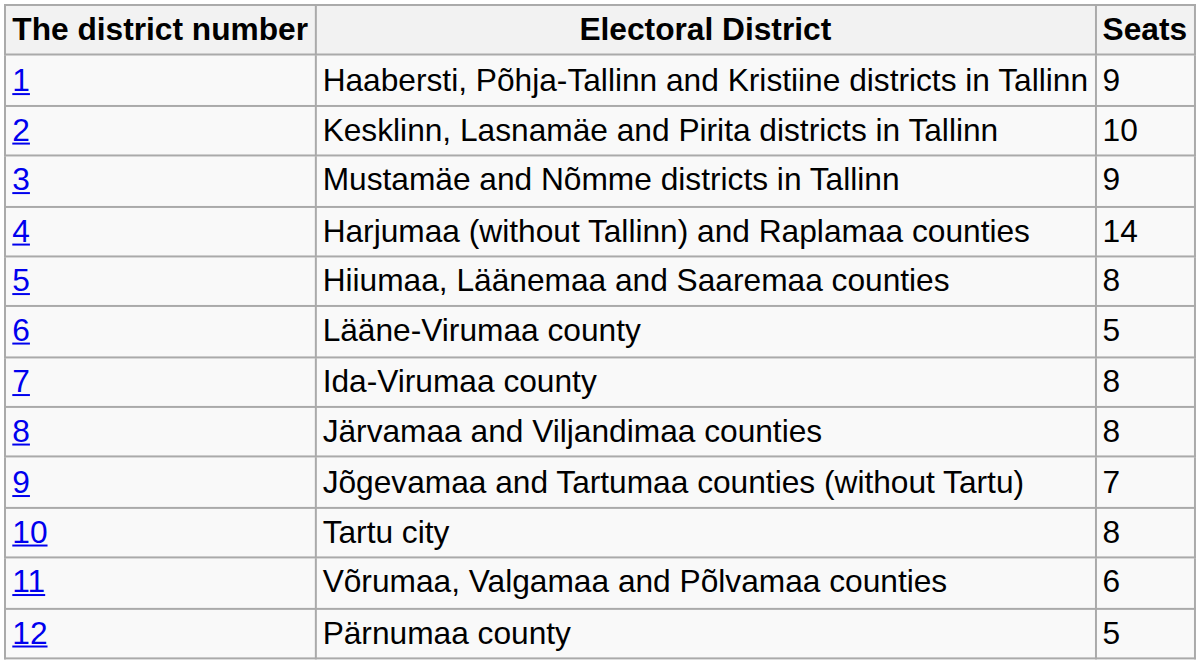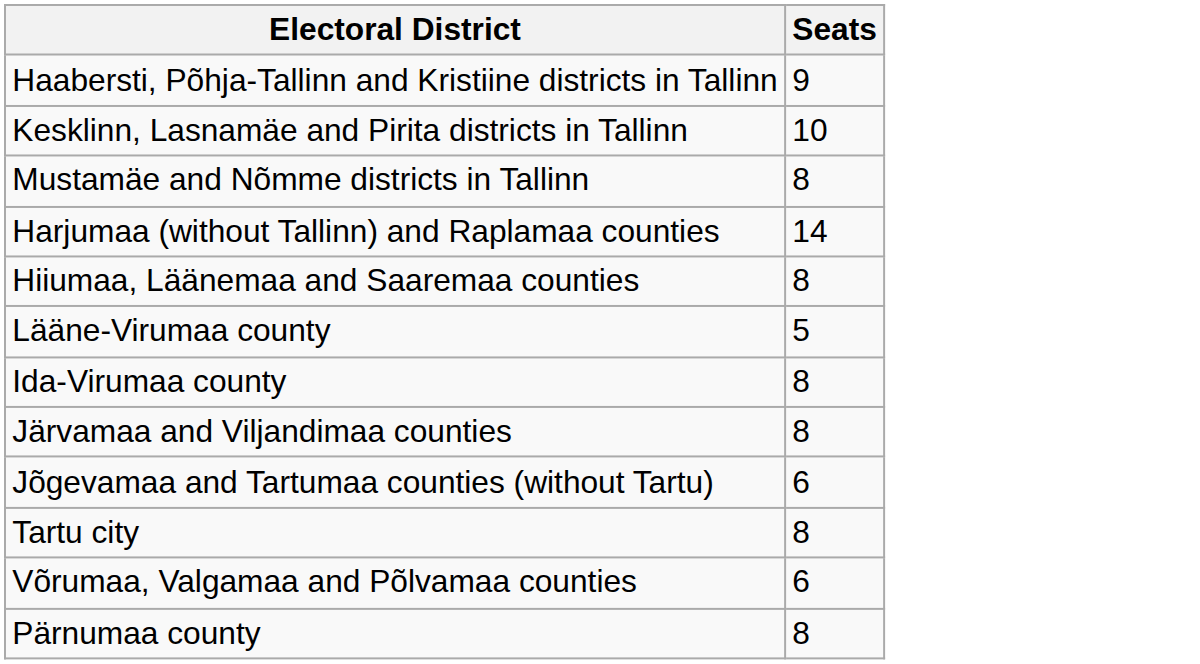- column: The district number | 1 | 2 | 3 | 4 | 5 | 6 | 7 | 8 | 9 | 10 | 11 | 12
Mustamäe and Nõmme districts in Tallinn | Seats: 9 -> 8
Jõgevamaa and Tartumaa counties (without Tartu) | Seats: 7 -> 6
Pärnumaa county | Seats: 5 -> 8
